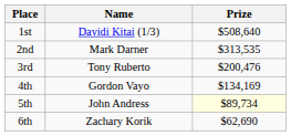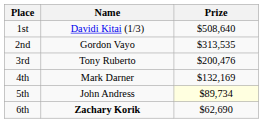2nd | Name: Mark Darner -> Gordon Vayo
4th | Name: Gordon Vayo -> Mark Darner
4th | Prize: $134,169 -> $132,169
6th | Name: normal -> bold
